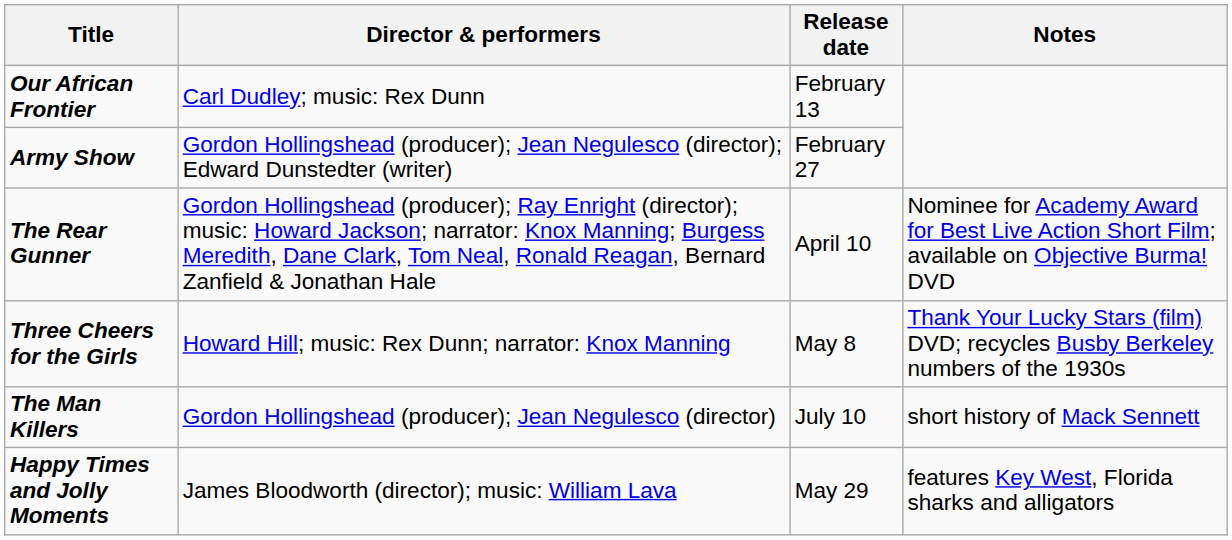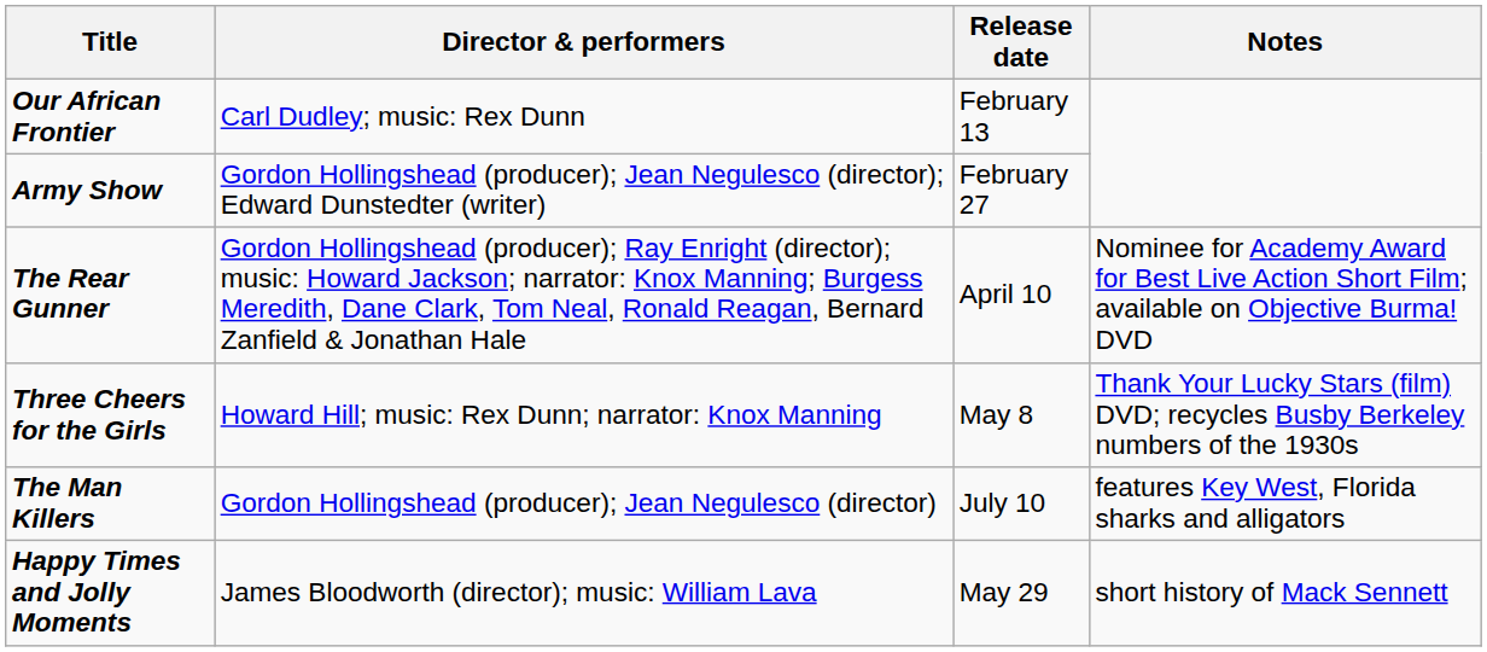The Man Killers | Notes: short history of Mack Sennett -> features Key West, Florida sharks and alligators
Happy Times and Jolly Moments | Notes: features Key West, Florida sharks and alligators -> short history of Mack Sennett
